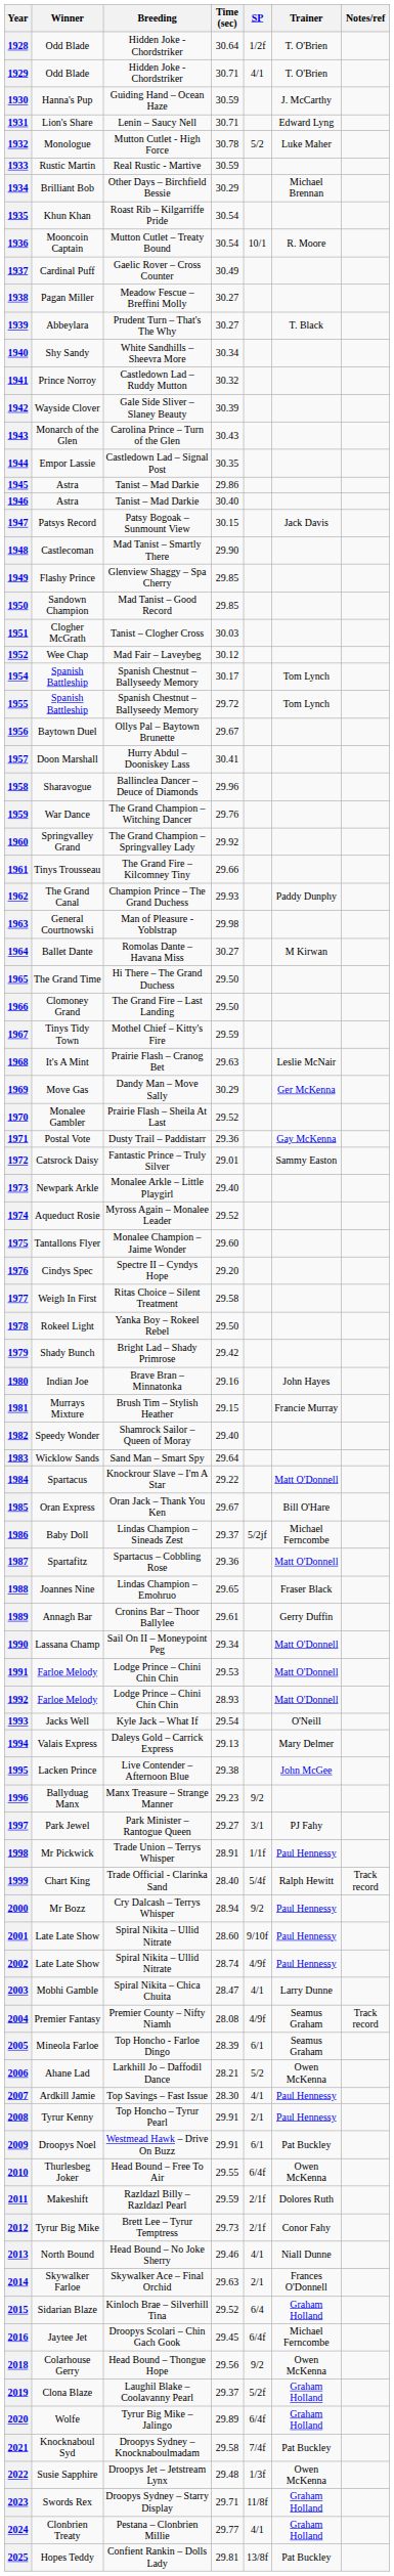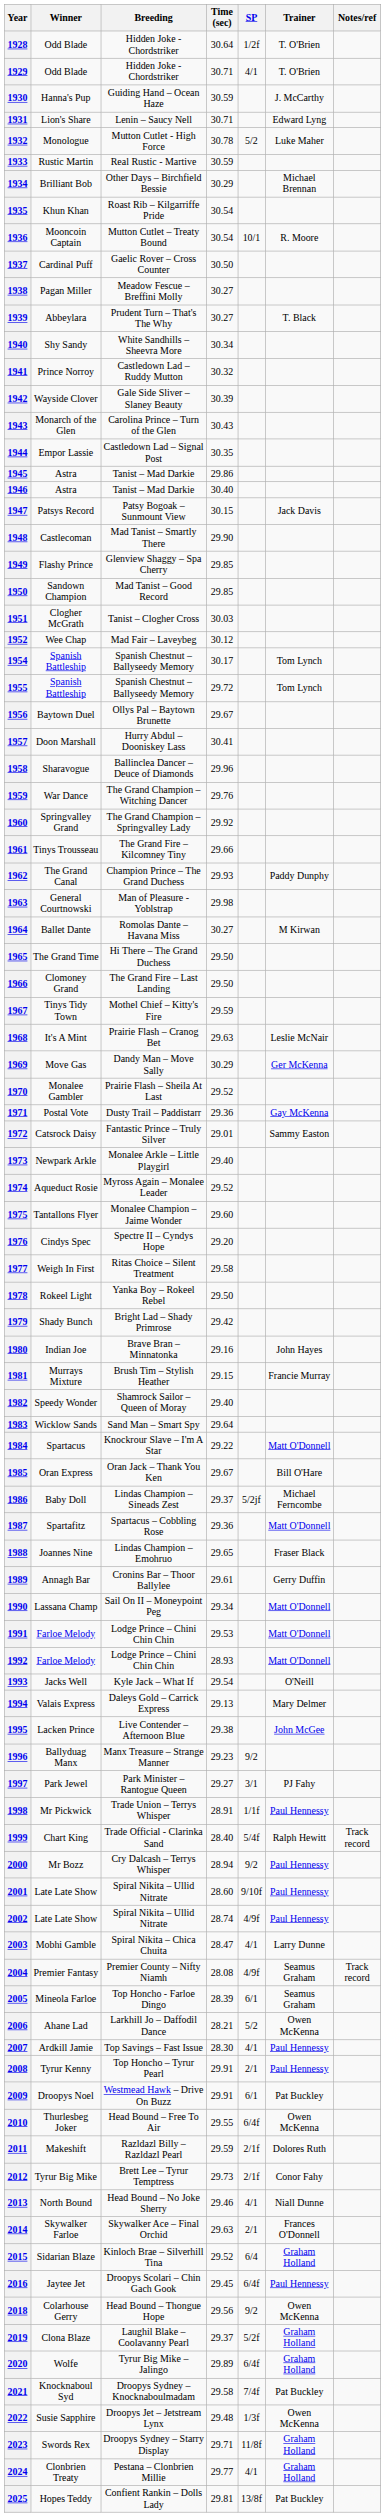1937 | Time (sec): 30.49 -> 30.50
2016 | Trainer: Michael Ferncombe -> Paul Hennessy
